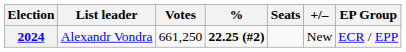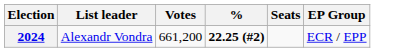- column: +/– | New
2024 | Votes: 661,250 -> 661,200
